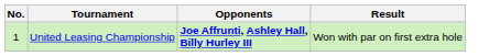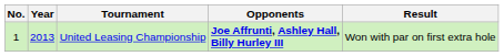+ column: Year | 2013
